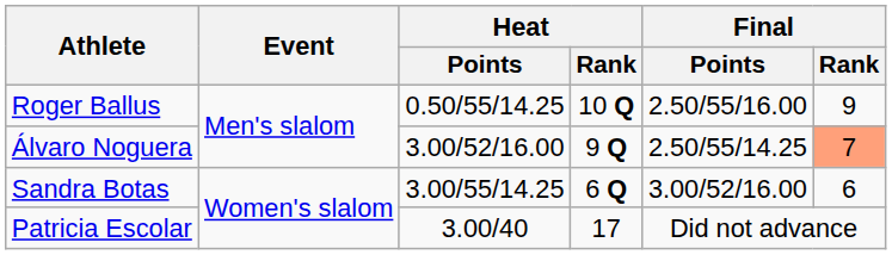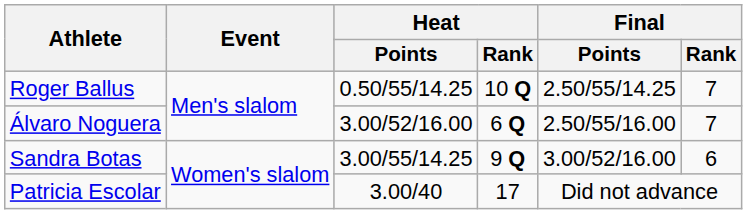Roger Ballus | Final / Points: 2.50/55/16.00 -> 2.50/55/14.25
Roger Ballus | Final / Rank: 9 -> 7
Álvaro Noguera | Heat / Rank: 9 Q -> 6 Q
Álvaro Noguera | Final / Points: 2.50/55/14.25 -> 2.50/55/16.00
Álvaro Noguera | Final / Rank: lightsalmon background -> no background
Sandra Botas | Heat / Rank: 6 Q -> 9 Q
